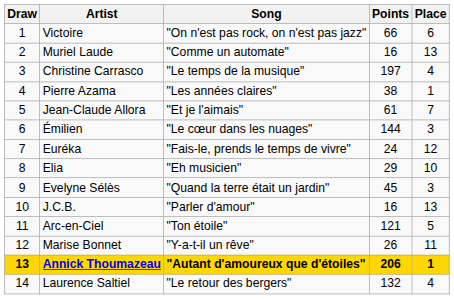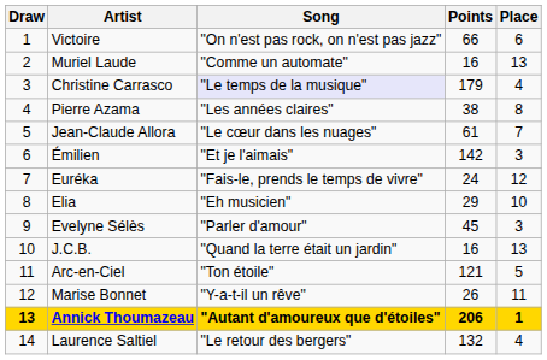Christine Carrasco | Song: no background -> lavender background
Christine Carrasco | Points: 197 -> 179
Pierre Azama | Place: 1 -> 8
Jean-Claude Allora | Song: "Et je l'aimais" -> "Le cœur dans les nuages"
Émilien | Song: "Le cœur dans les nuages" -> "Et je l'aimais"
Émilien | Points: 144 -> 142
Evelyne Sélès | Song: "Quand la terre était un jardin" -> "Parler d'amour"
J.C.B. | Song: "Parler d'amour" -> "Quand la terre était un jardin"
